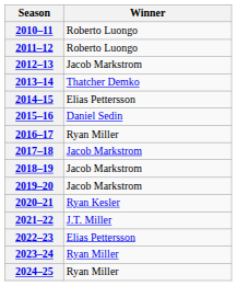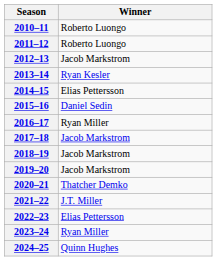2013–14 | Winner: Thatcher Demko -> Ryan Kesler
2020–21 | Winner: Ryan Kesler -> Thatcher Demko
2024–25 | Winner: Ryan Miller -> Quinn Hughes
